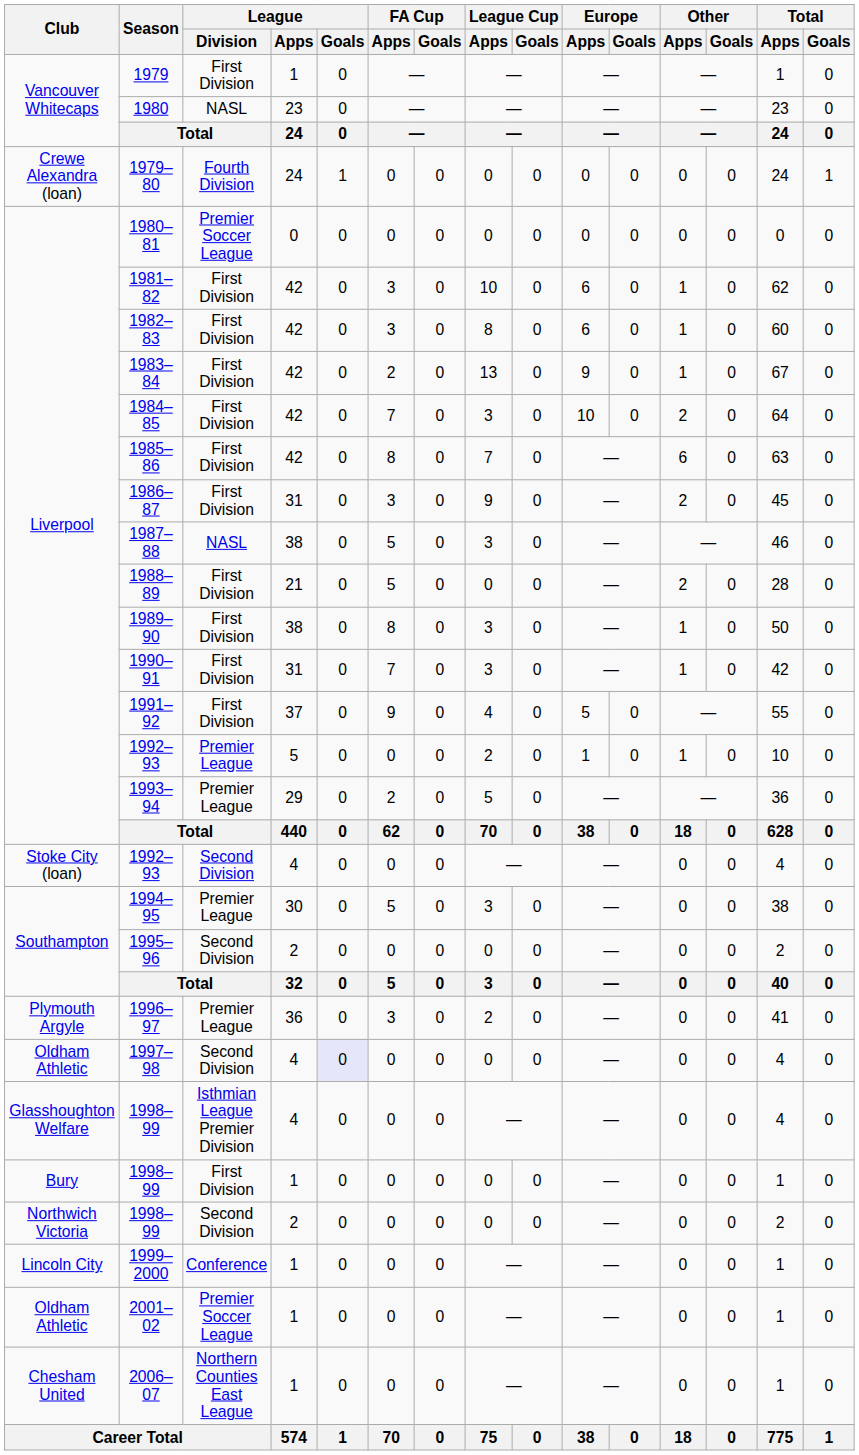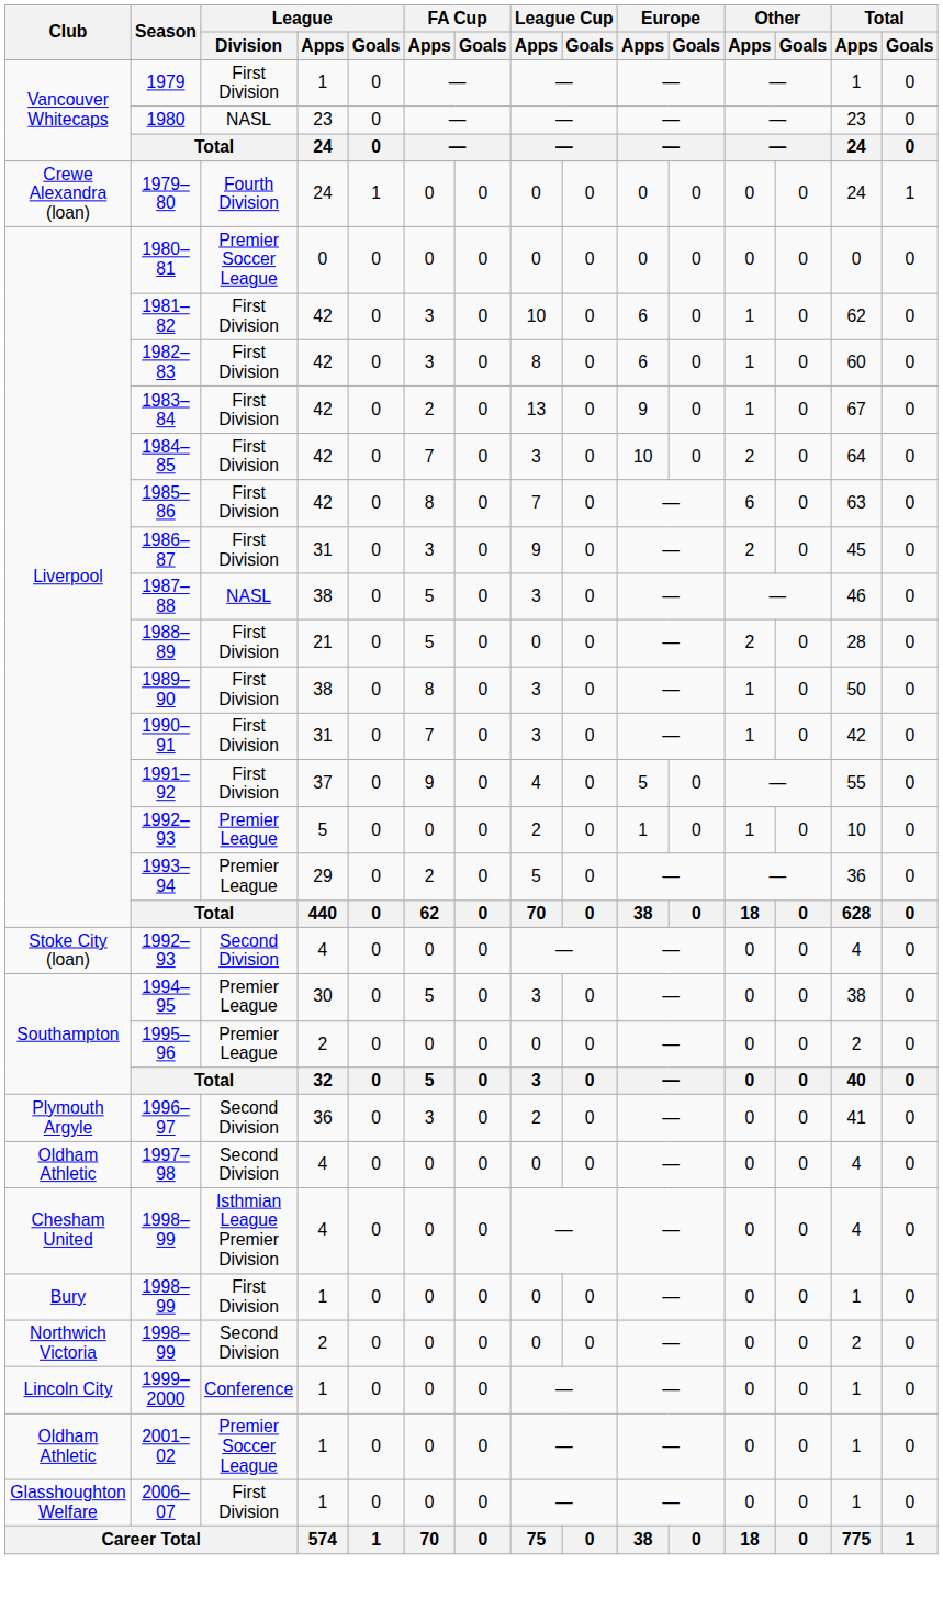1995–96 | League / Division: Second Division -> Premier League
1996–97 | League / Division: Premier League -> Second Division
1997–98 | League / Goals: lavender background -> no background
1998–99 / 4 | Club: Glasshoughton Welfare -> Chesham United
2006–07 | Club: Chesham United -> Glasshoughton Welfare
2006–07 | League / Division: Northern Counties East League -> First Division
